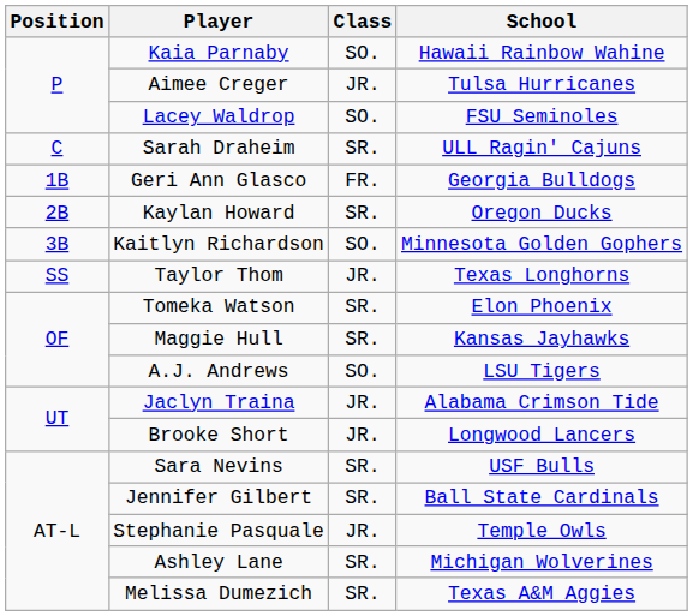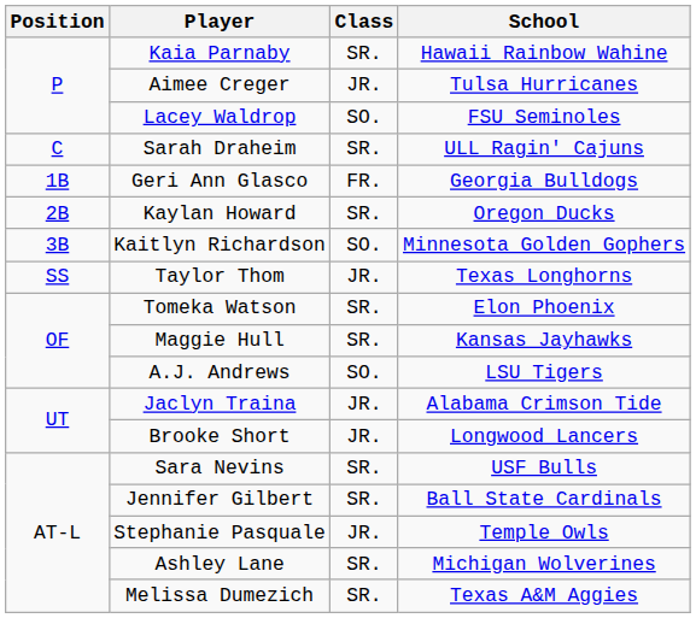Kaia Parnaby | Class: SO. -> SR.
